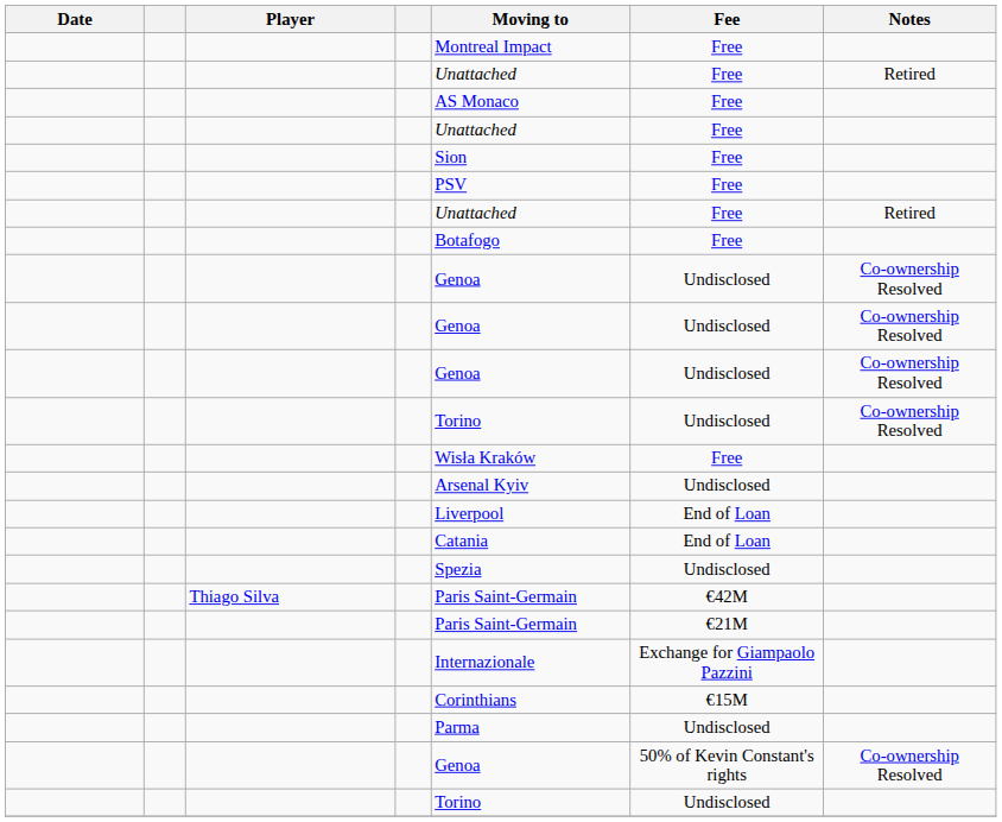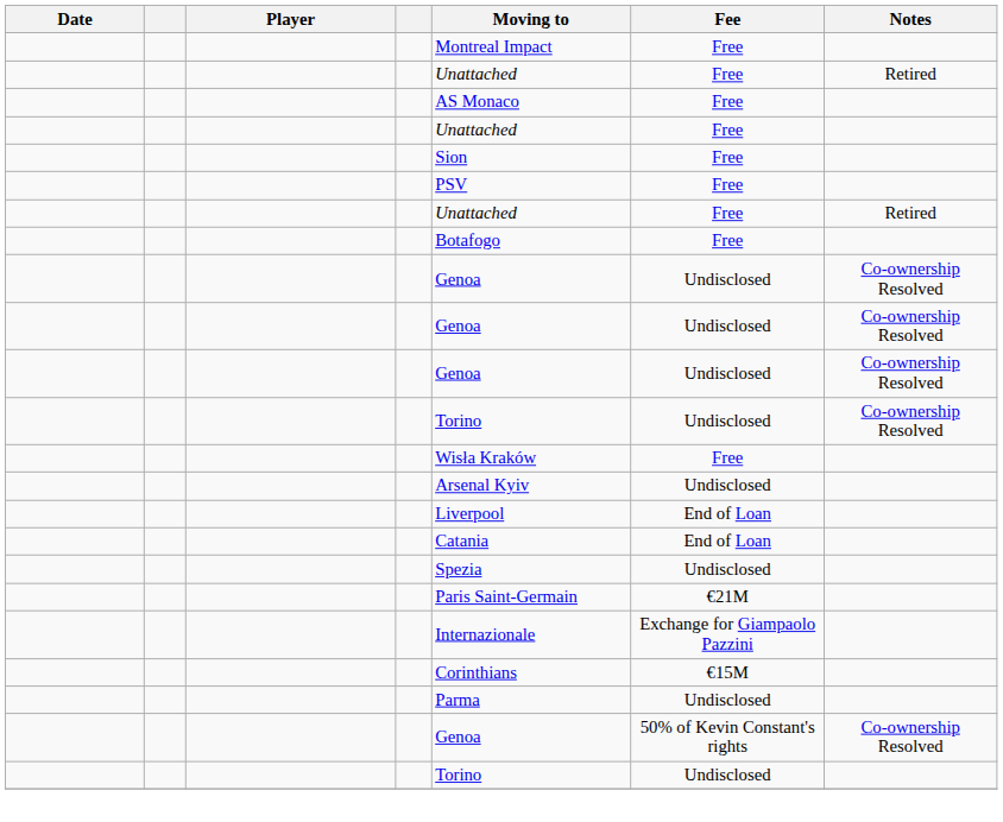- row: Thiago Silva | Paris Saint-Germain | €42M
